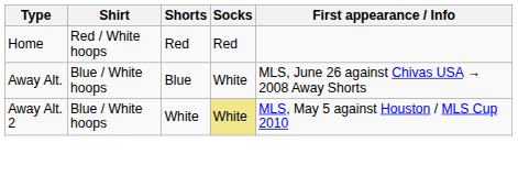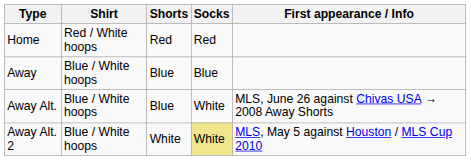+ row: Away | Blue / White hoops | Blue | Blue
